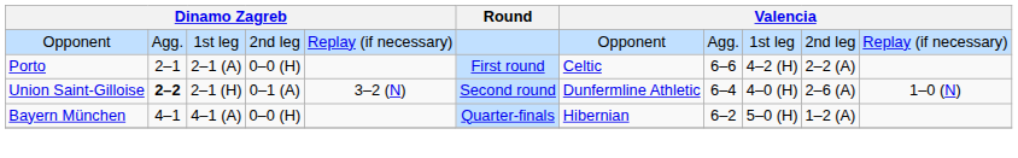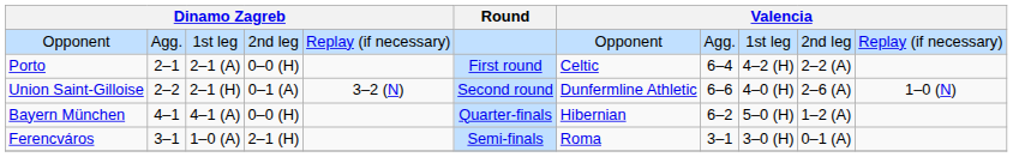Porto | column 8: 6–6 -> 6–4
Union Saint-Gilloise | column 2: bold -> normal
Union Saint-Gilloise | column 8: 6–4 -> 6–6
+ row: Ferencváros | 3–1 | 1–0 (A) | 2–1 (H) | Semi-finals | Roma | 3–1 | 3–0 (H) | 0–1 (A)
